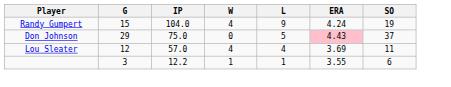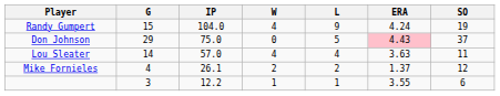Lou Sleater | G: 12 -> 14
Lou Sleater | ERA: 3.69 -> 3.63
+ row: Mike Fornieles | 4 | 26.1 | 2 | 2 | 1.37 | 12
